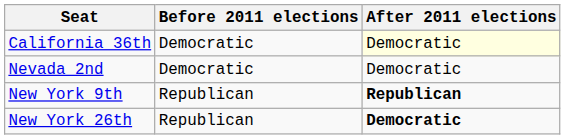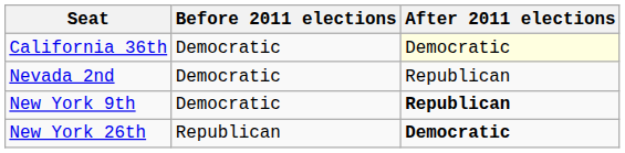Nevada 2nd | After 2011 elections: Democratic -> Republican
New York 9th | Before 2011 elections: Republican -> Democratic
